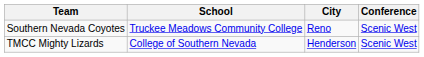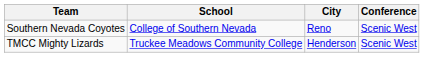Southern Nevada Coyotes | School: Truckee Meadows Community College -> College of Southern Nevada
TMCC Mighty Lizards | School: College of Southern Nevada -> Truckee Meadows Community College
